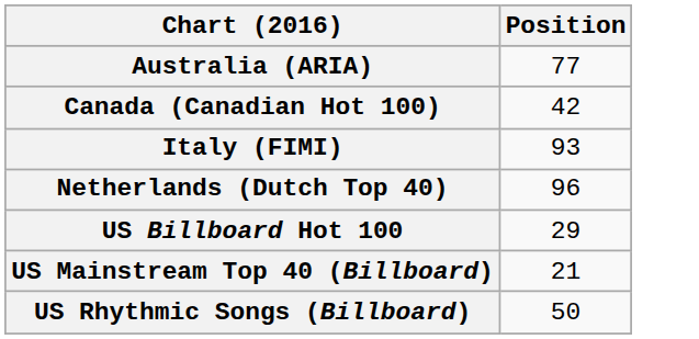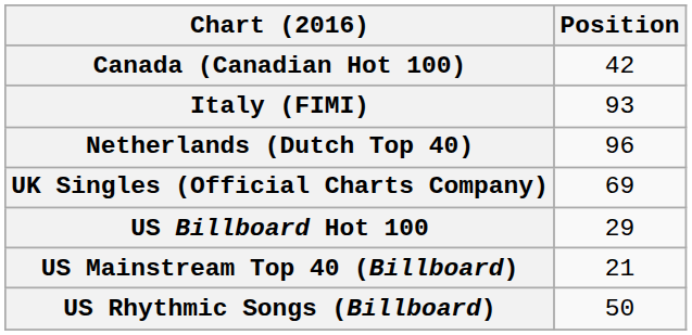- row: Australia (ARIA) | 77
+ row: UK Singles (Official Charts Company) | 69
